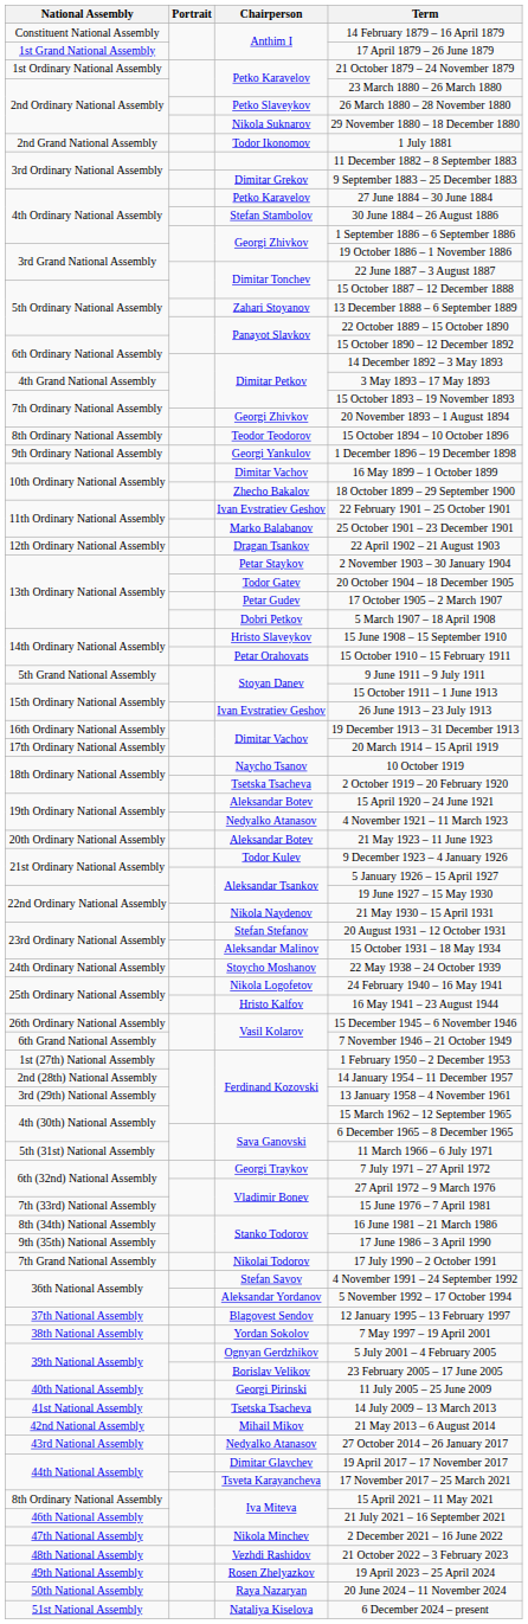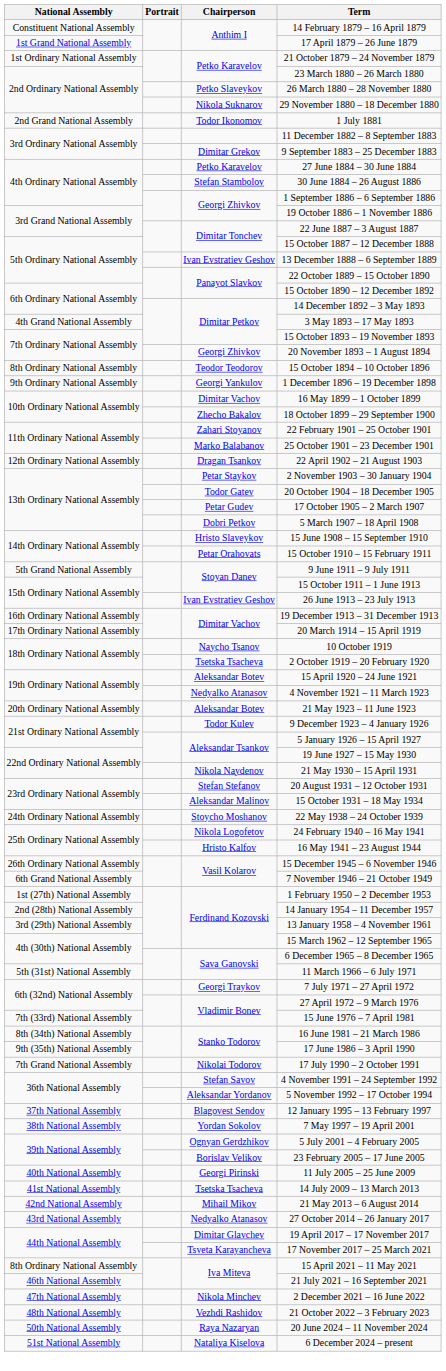13 December 1888 – 6 September 1889 | Chairperson: Zahari Stoyanov -> Ivan Evstratiev Geshov
22 February 1901 – 25 October 1901 | Chairperson: Ivan Evstratiev Geshov -> Zahari Stoyanov
- row: 49th National Assembly | Rosen Zhelyazkov | 19 April 2023 – 25 April 2024
